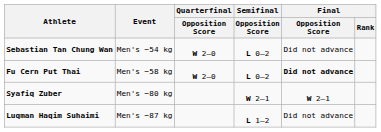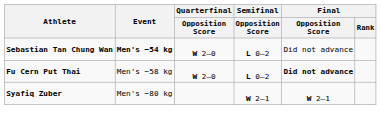Sebastian Tan Chung Wan | Event: normal -> bold
- row: Luqman Haqim Suhaimi | Men's −87 kg | L 1–2 | Did not advance
